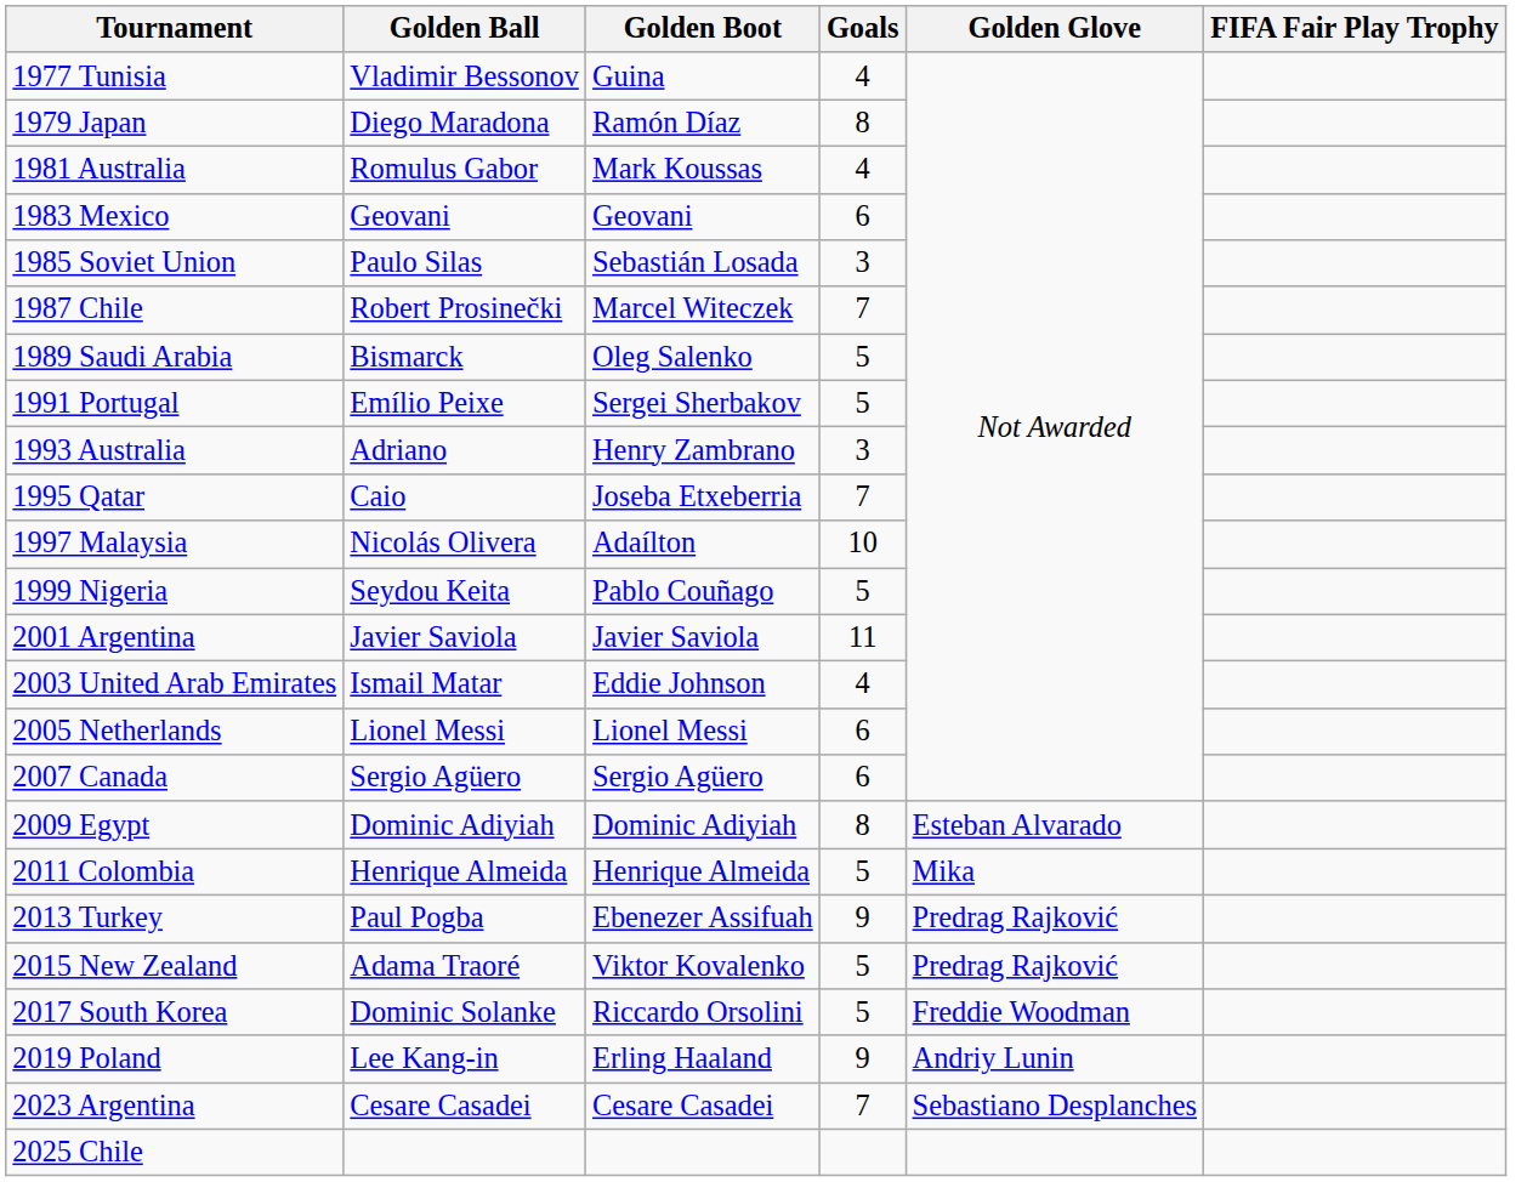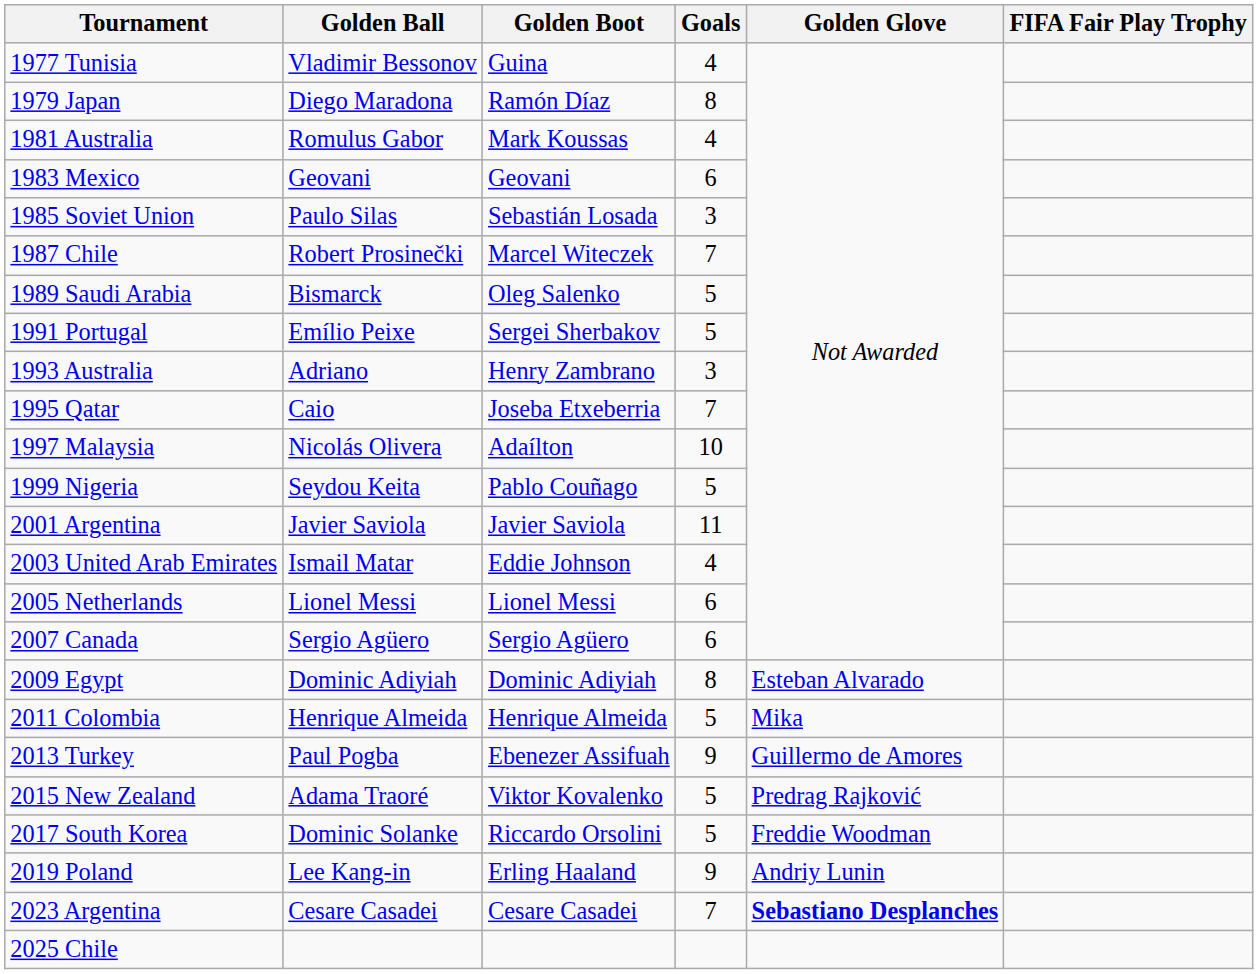2013 Turkey | Golden Glove: Predrag Rajković -> Guillermo de Amores
2023 Argentina | Golden Glove: normal -> bold
